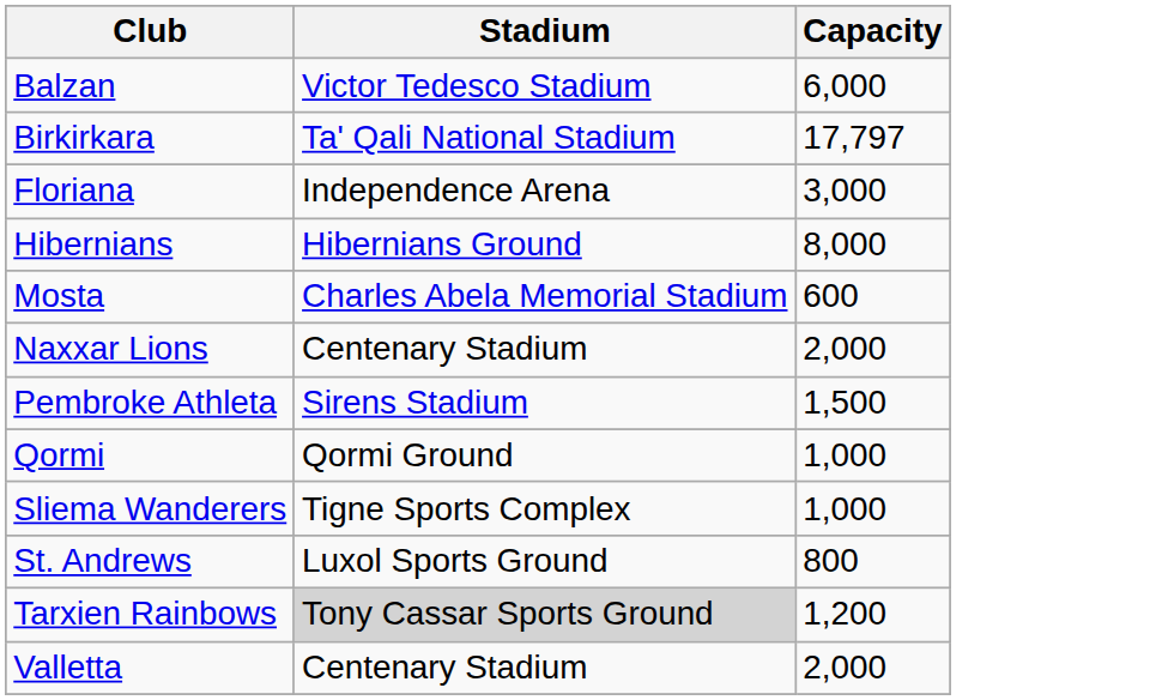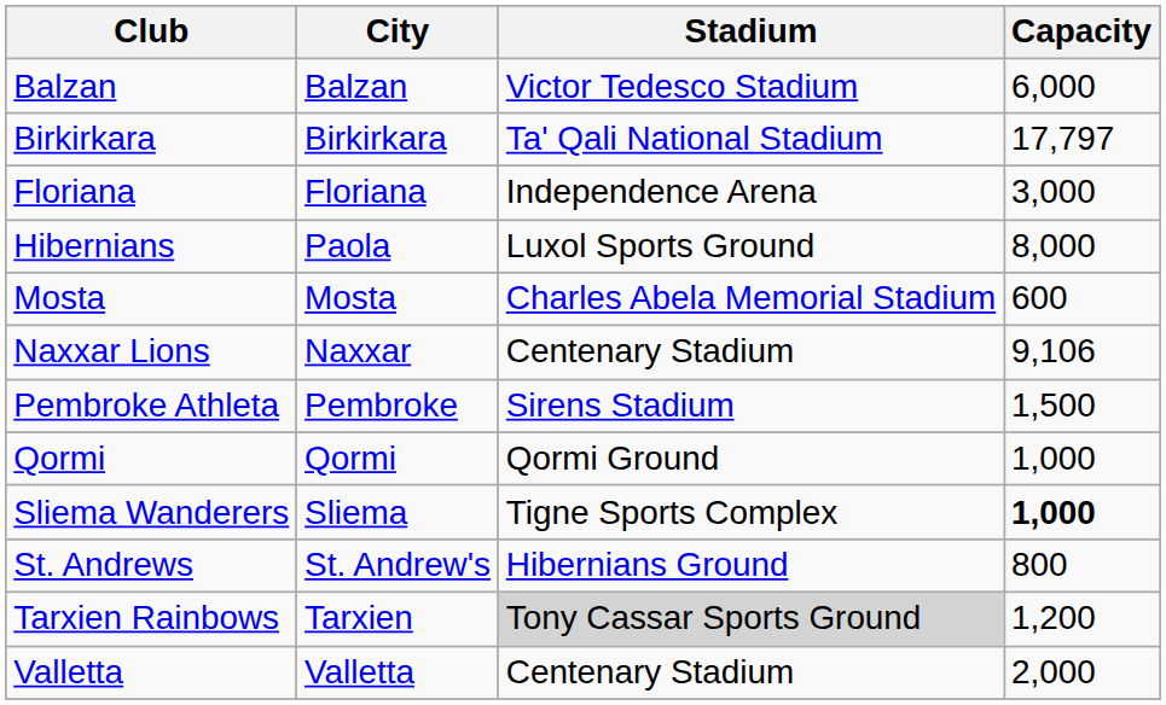+ column: City | Balzan | Birkirkara | Floriana | Paola | Mosta | Naxxar | Pembroke | Qormi | Sliema | St. Andrew's | Tarxien | Valletta
Hibernians | Stadium: Hibernians Ground -> Luxol Sports Ground
Naxxar Lions | Capacity: 2,000 -> 9,106
Sliema Wanderers | Capacity: normal -> bold
St. Andrews | Stadium: Luxol Sports Ground -> Hibernians Ground
